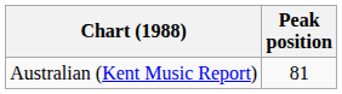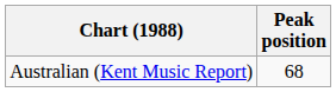Australian (Kent Music Report) | Peak position: 81 -> 68
